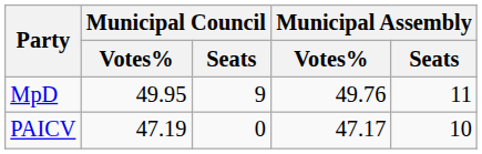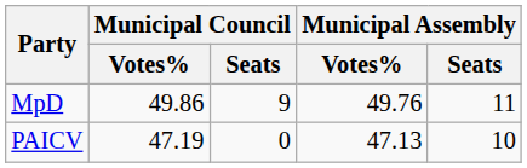MpD | Municipal Council / Votes%: 49.95 -> 49.86
PAICV | Municipal Assembly / Votes%: 47.17 -> 47.13
